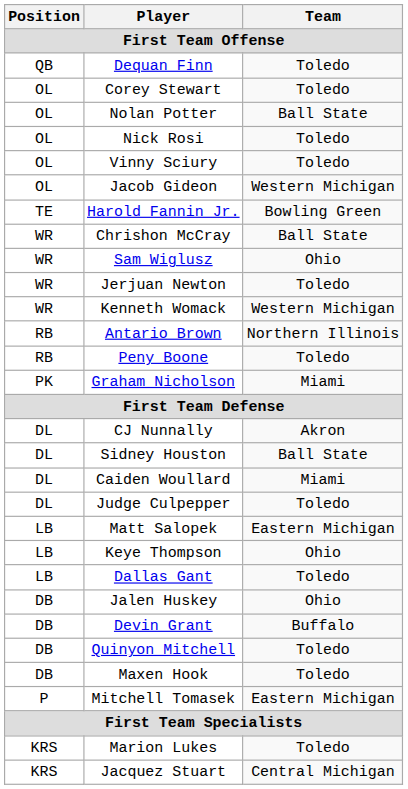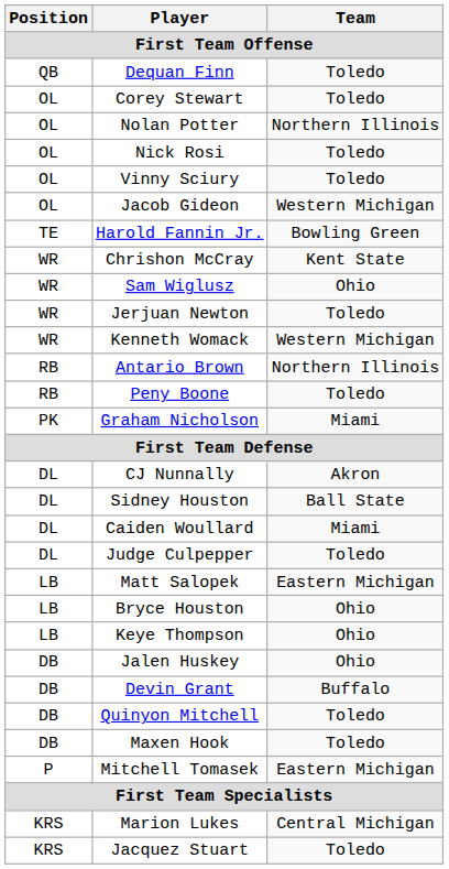Nolan Potter | Team: Ball State -> Northern Illinois
Chrishon McCray | Team: Ball State -> Kent State
+ row: LB | Bryce Houston | Ohio
- row: LB | Dallas Gant | Toledo
Marion Lukes | Team: Toledo -> Central Michigan
Jacquez Stuart | Team: Central Michigan -> Toledo
